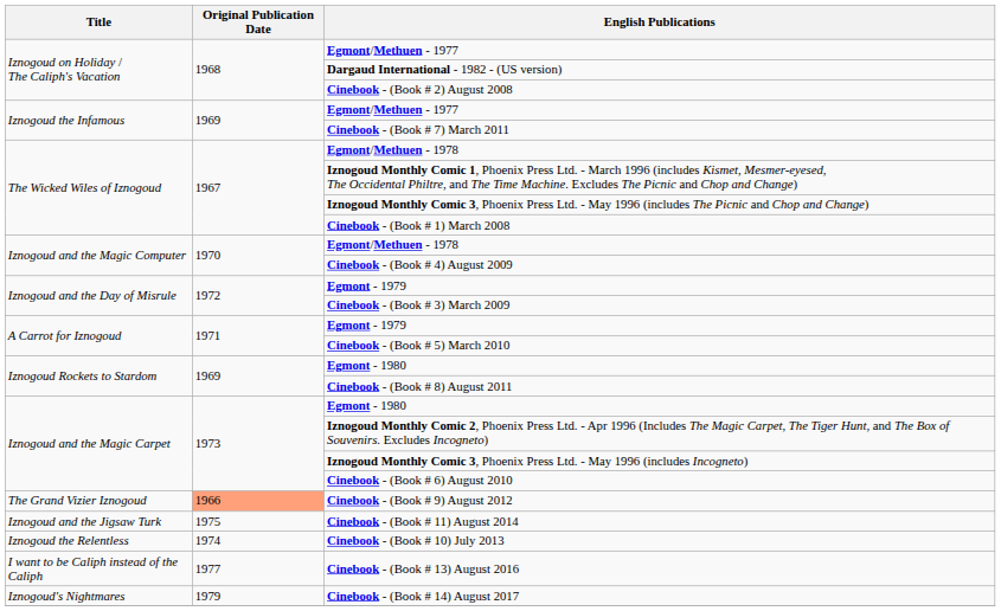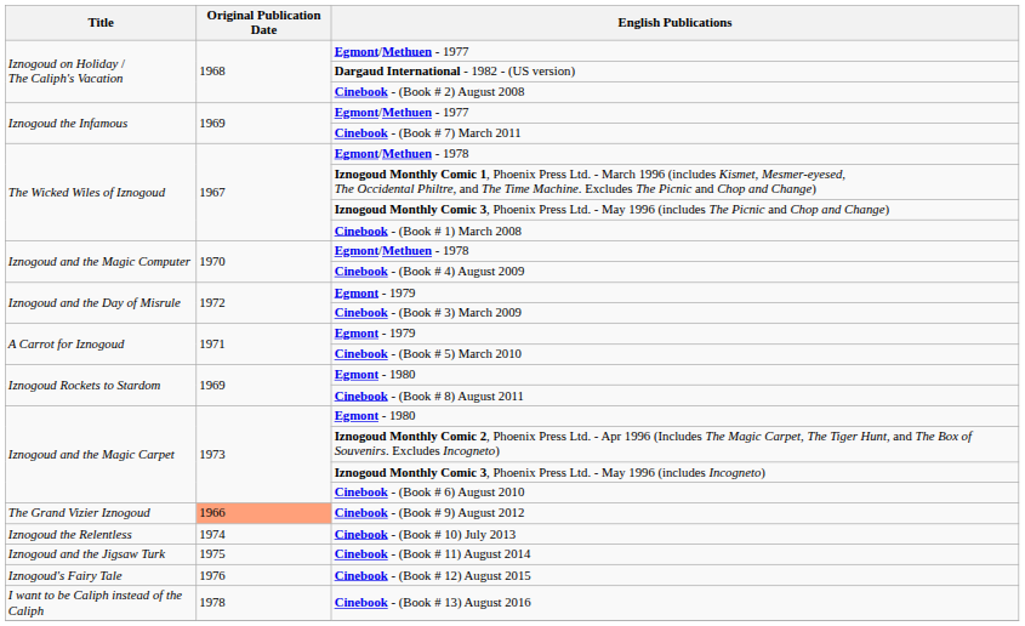rows swapped: Cinebook - (Book # 10) July 2013 <-> Cinebook - (Book # 11) August 2014
+ row: Iznogoud's Fairy Tale | 1976 | Cinebook - (Book # 12) August 2015
Cinebook - (Book # 13) August 2016 | Original Publication Date: 1977 -> 1978
- row: Iznogoud's Nightmares | 1979 | Cinebook - (Book # 14) August 2017
